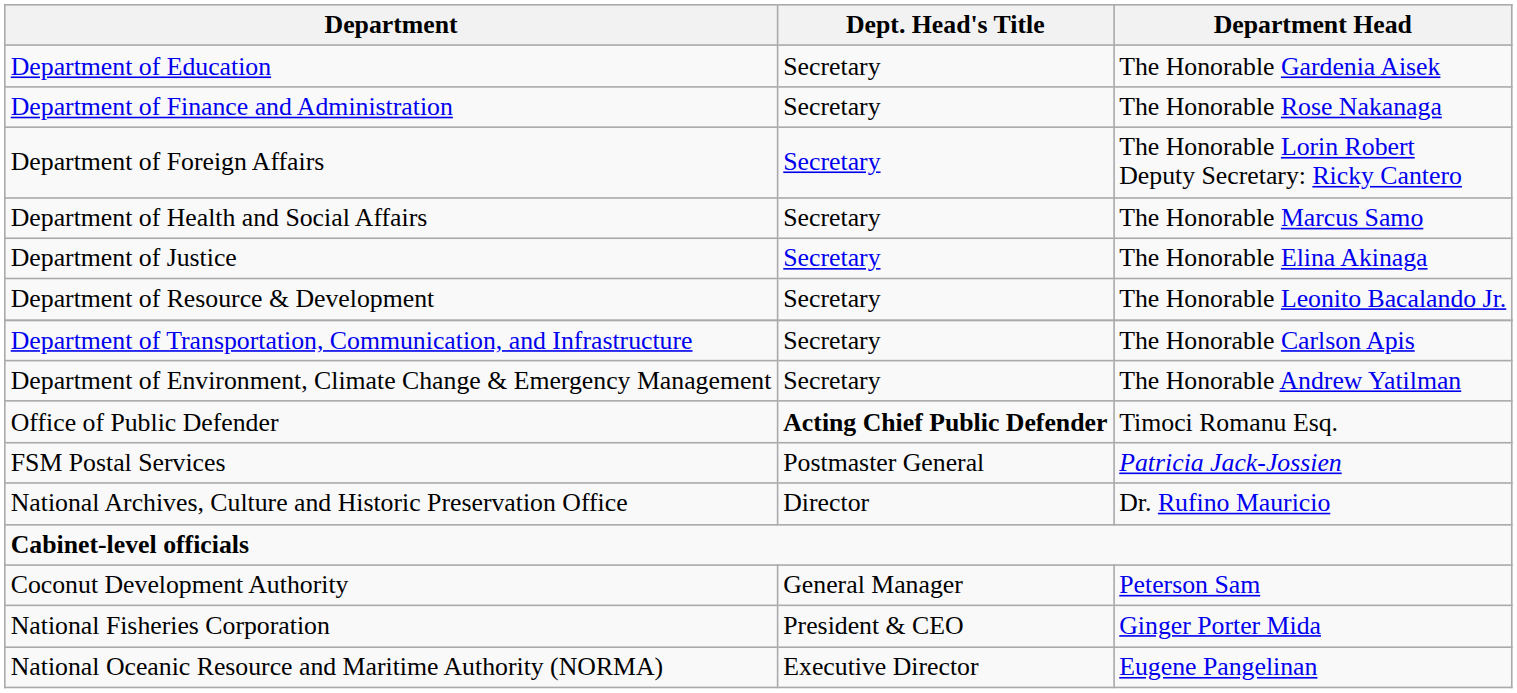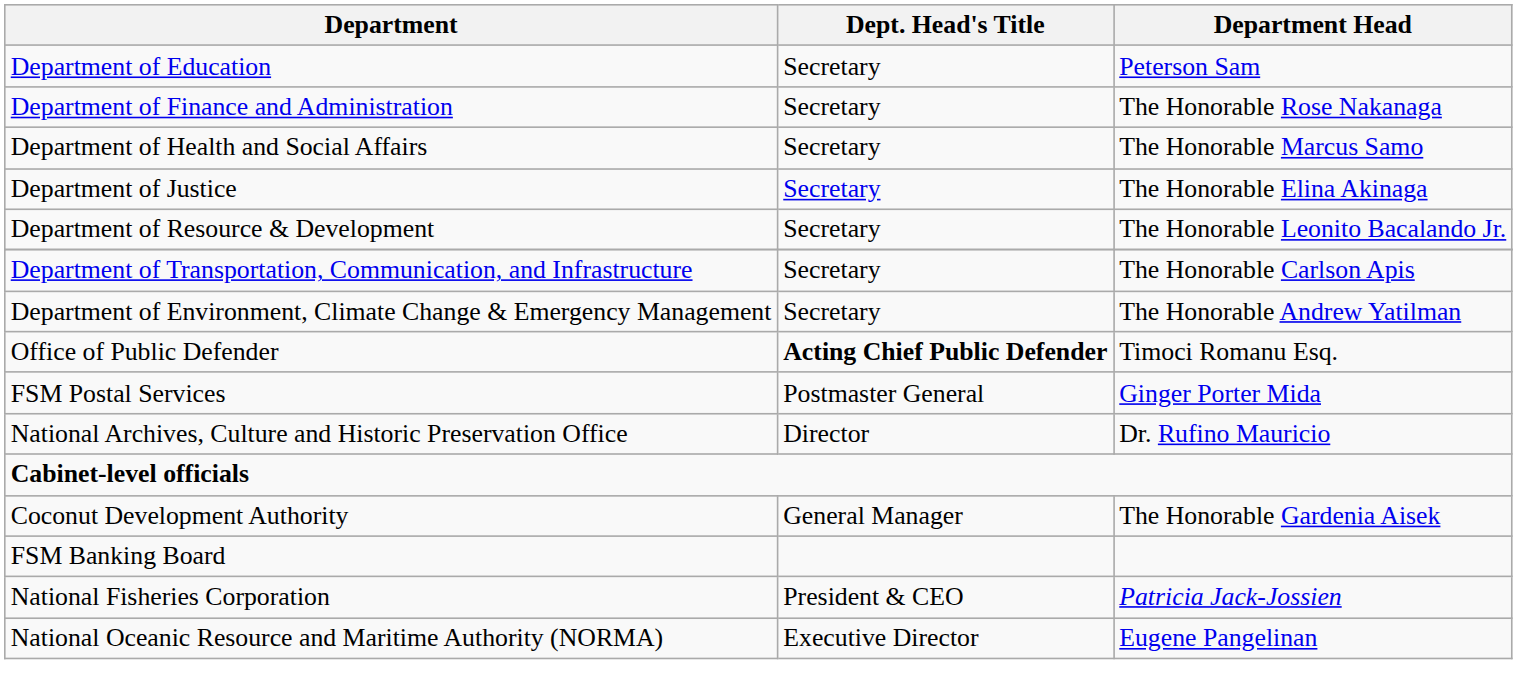Department of Education | Department Head: The Honorable Gardenia Aisek -> Peterson Sam
- row: Department of Foreign Affairs | Secretary | The Honorable Lorin Robert Deputy Secretary: Ricky Cantero
FSM Postal Services | Department Head: Patricia Jack-Jossien -> Ginger Porter Mida
Coconut Development Authority | Department Head: Peterson Sam -> The Honorable Gardenia Aisek
+ row: FSM Banking Board
National Fisheries Corporation | Department Head: Ginger Porter Mida -> Patricia Jack-Jossien
